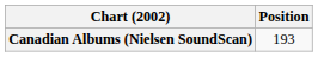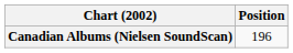Canadian Albums (Nielsen SoundScan) | Position: 193 -> 196
